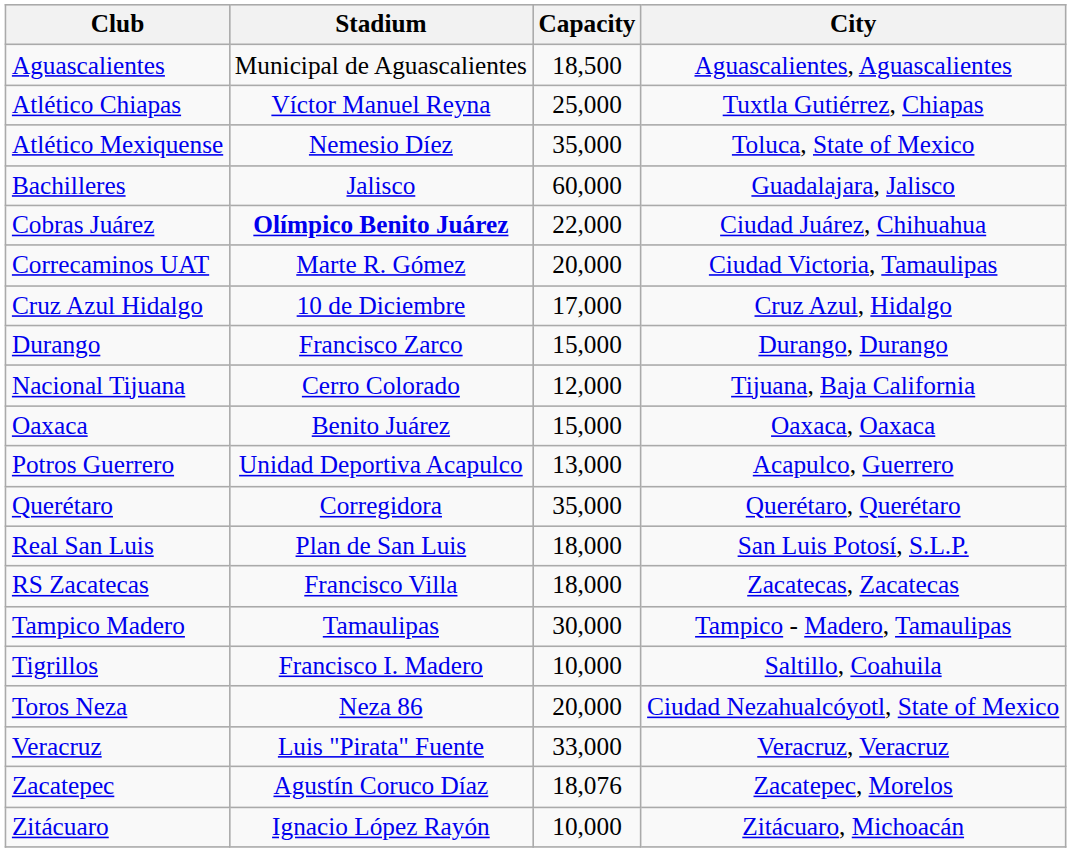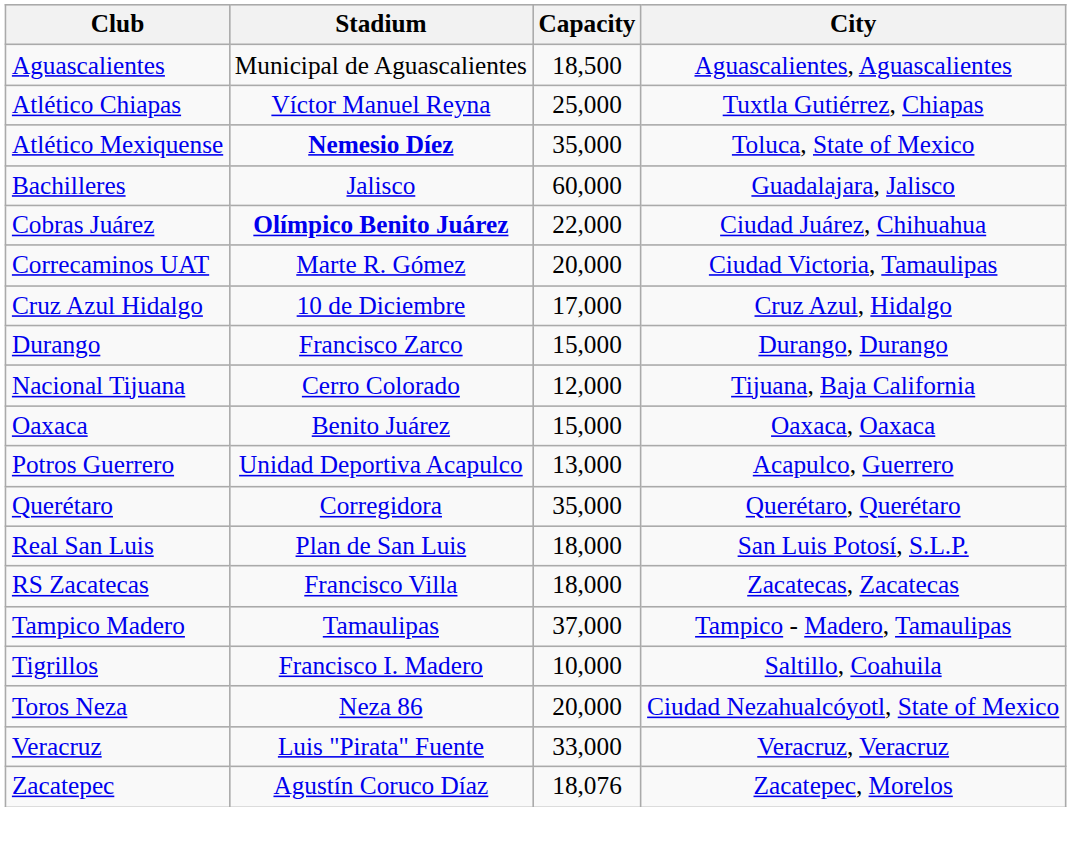Atlético Mexiquense | Stadium: normal -> bold
Tampico Madero | Capacity: 30,000 -> 37,000
- row: Zitácuaro | Ignacio López Rayón | 10,000 | Zitácuaro, Michoacán
